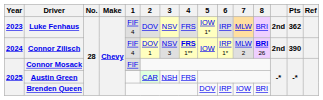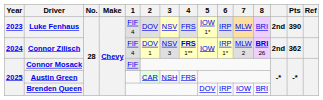Luke Fenhaus | Pts: 362 -> 390
Connor Zilisch | Pts: 390 -> 362
